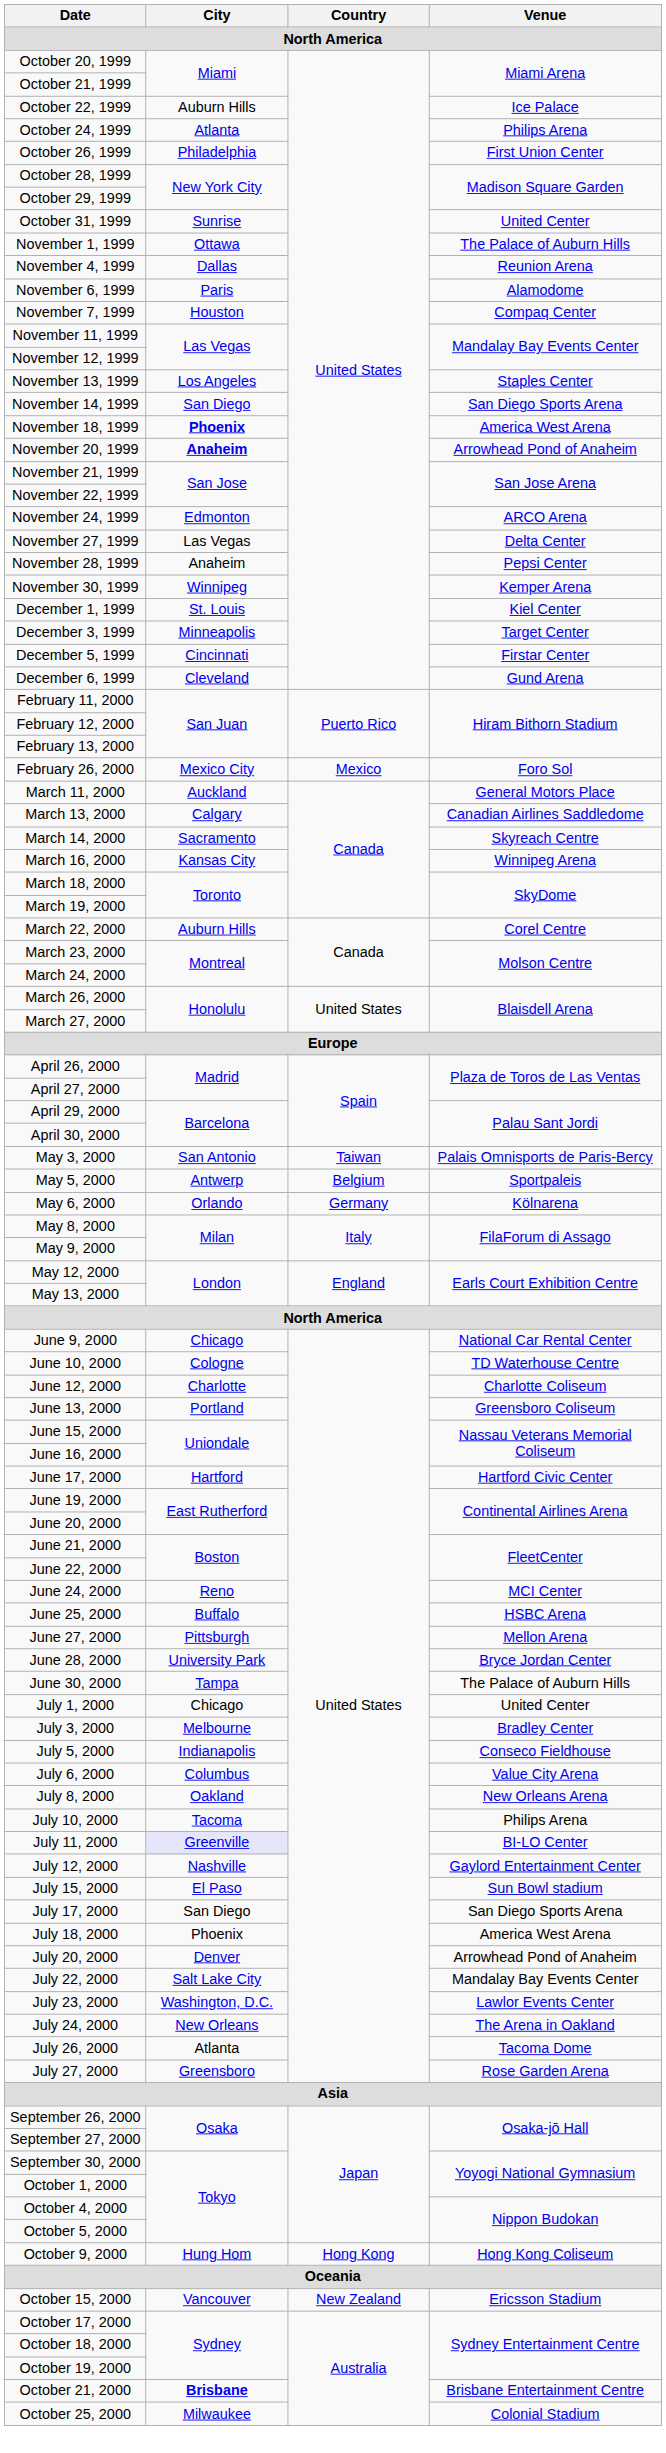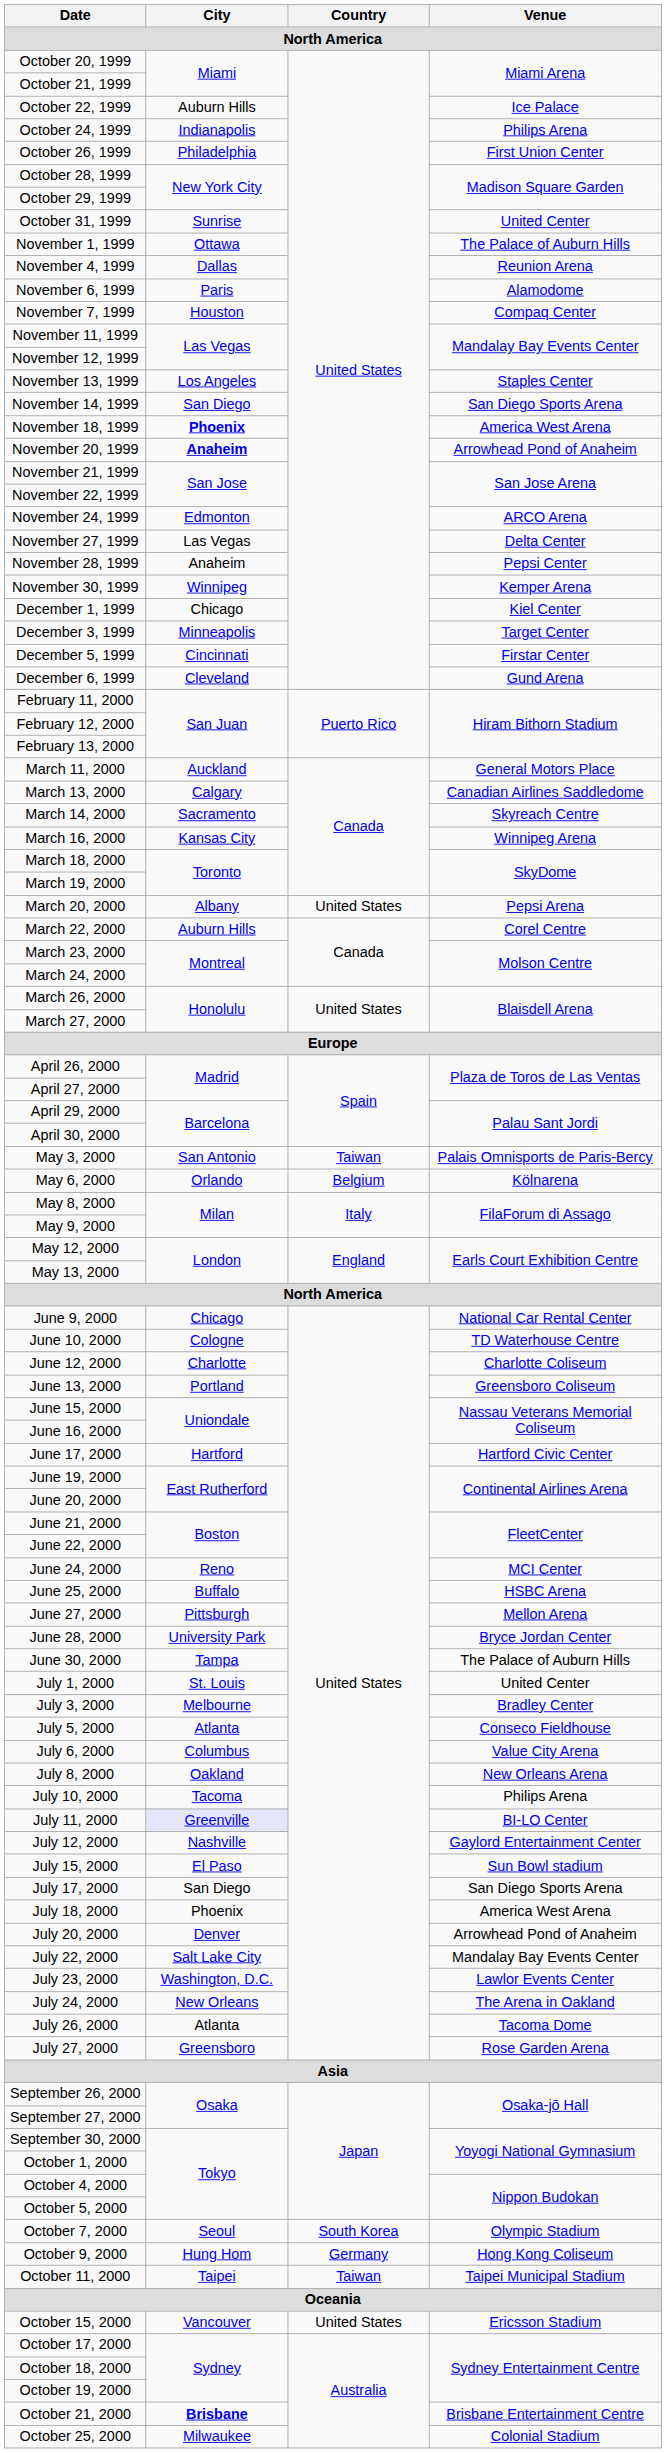October 24, 1999 | City: Atlanta -> Indianapolis
December 1, 1999 | City: St. Louis -> Chicago
- row: February 26, 2000 | Mexico City | Mexico | Foro Sol
+ row: March 20, 2000 | Albany | United States | Pepsi Arena
- row: May 5, 2000 | Antwerp | Belgium | Sportpaleis
May 6, 2000 | Country: Germany -> Belgium
July 1, 2000 | City: Chicago -> St. Louis
July 5, 2000 | City: Indianapolis -> Atlanta
+ row: October 7, 2000 | Seoul | South Korea | Olympic Stadium
October 9, 2000 | Country: Hong Kong -> Germany
+ row: October 11, 2000 | Taipei | Taiwan | Taipei Municipal Stadium
October 15, 2000 | Country: New Zealand -> United States
